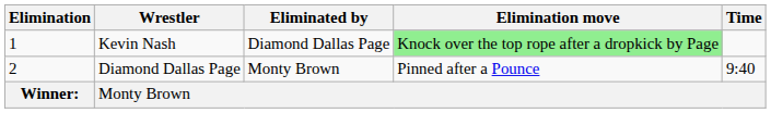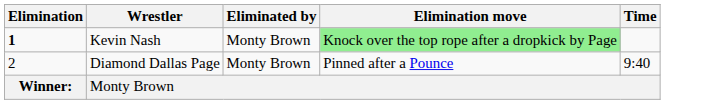Kevin Nash | Elimination: normal -> bold
Kevin Nash | Eliminated by: Diamond Dallas Page -> Monty Brown
